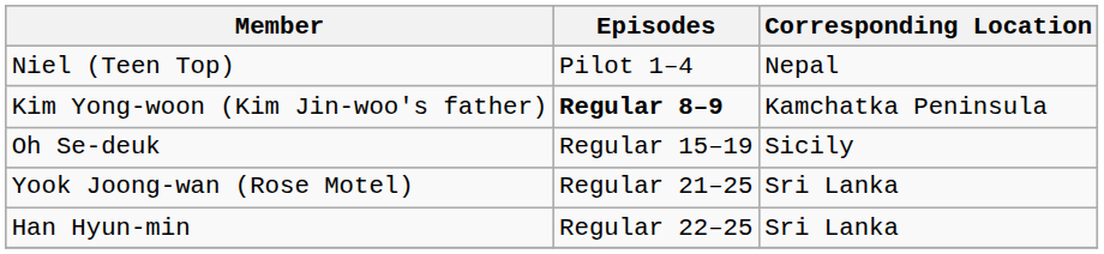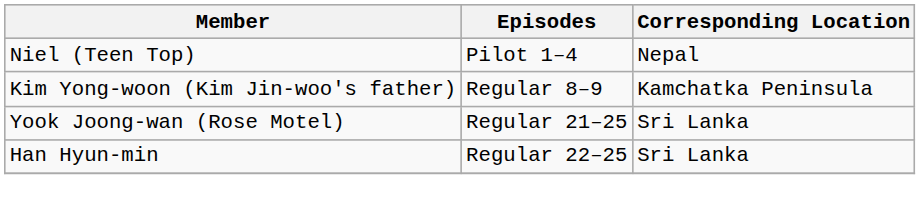Kim Yong-woon (Kim Jin-woo's father) | Episodes: bold -> normal
- row: Oh Se-deuk | Regular 15–19 | Sicily
